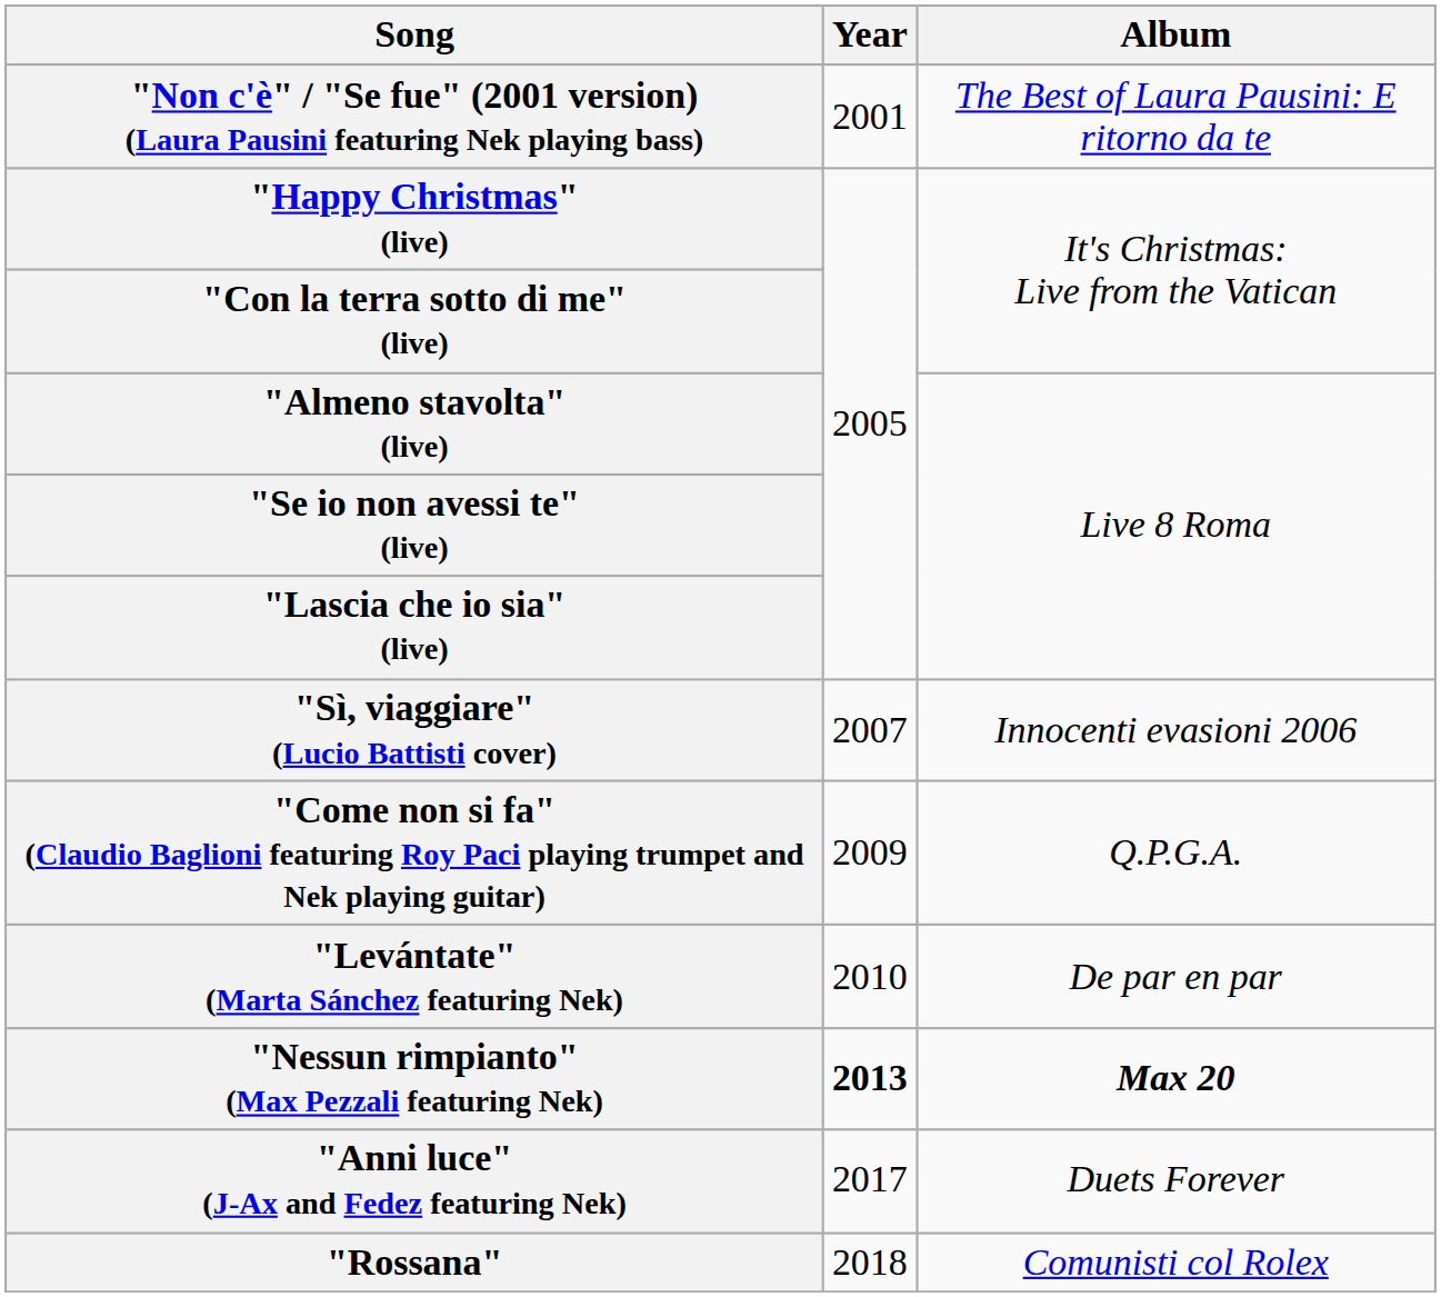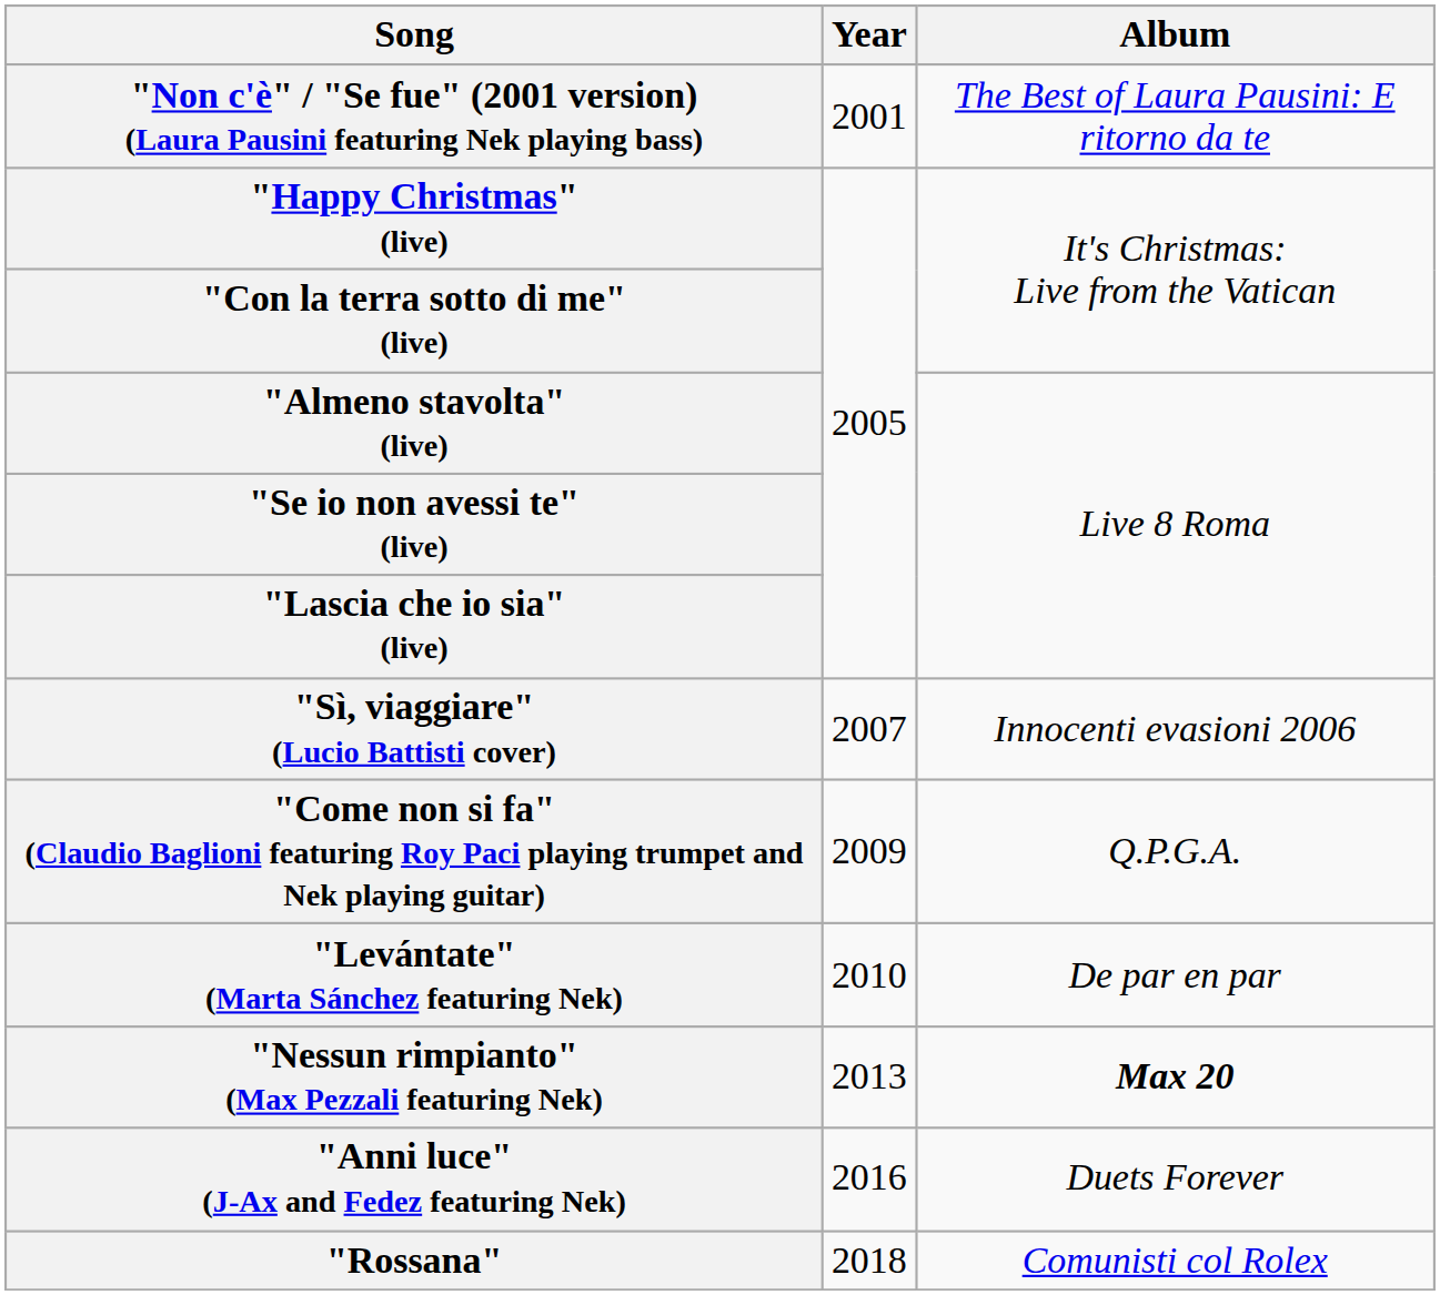"Nessun rimpianto" (Max Pezzali featuring Nek) | Year: bold -> normal
"Anni luce" (J-Ax and Fedez featuring Nek) | Year: 2017 -> 2016
